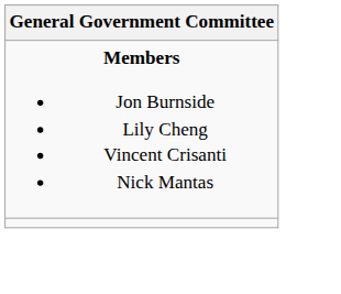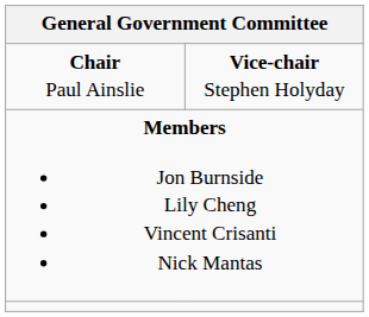+ row: Chair Paul Ainslie | Vice-chair Stephen Holyday
